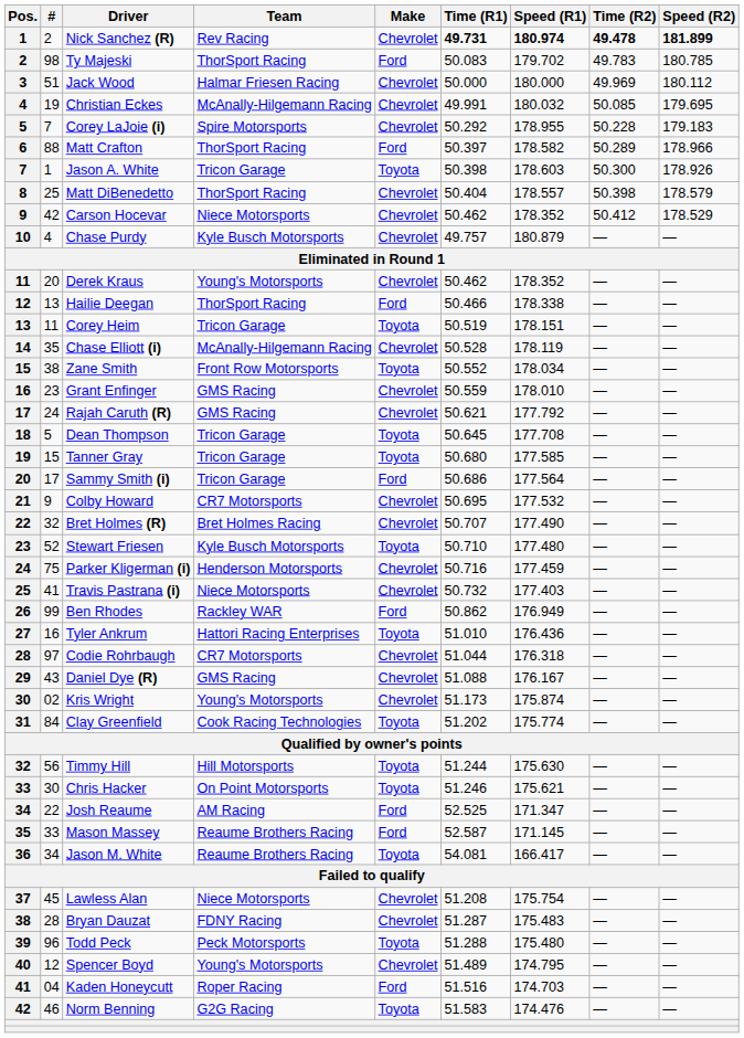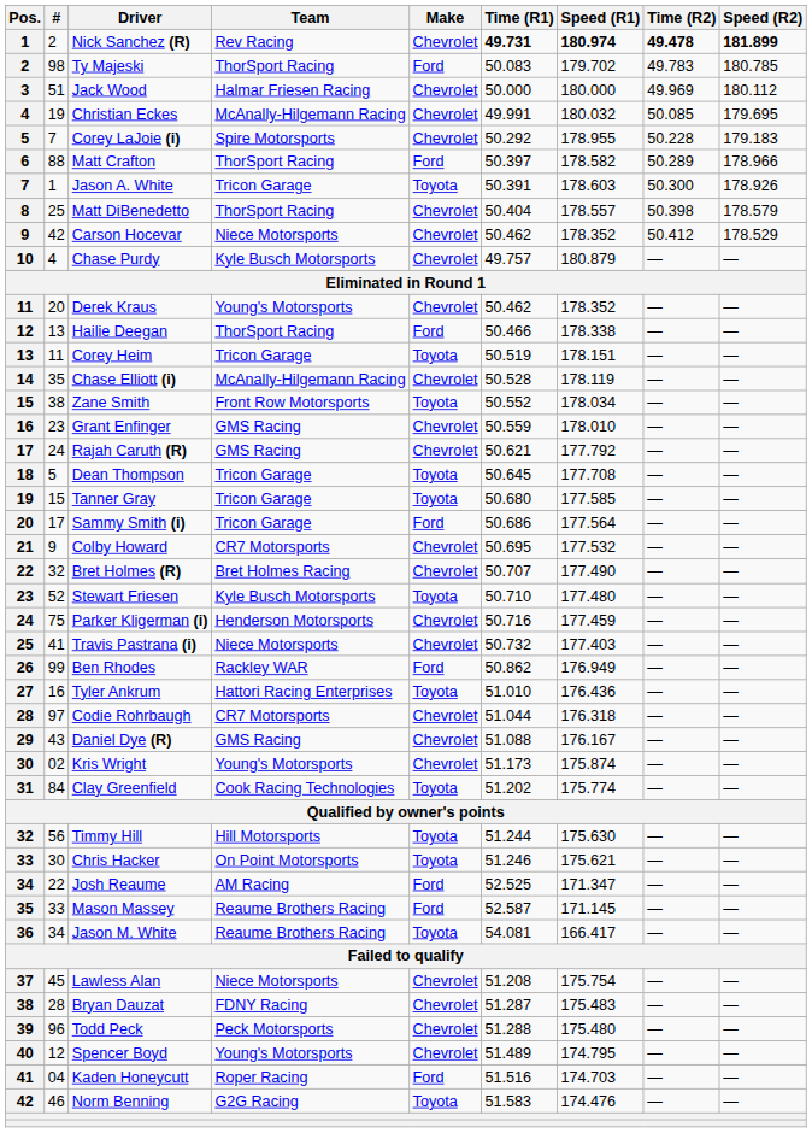Jason A. White | Time (R1): 50.398 -> 50.391
Todd Peck | Make: Toyota -> Chevrolet
